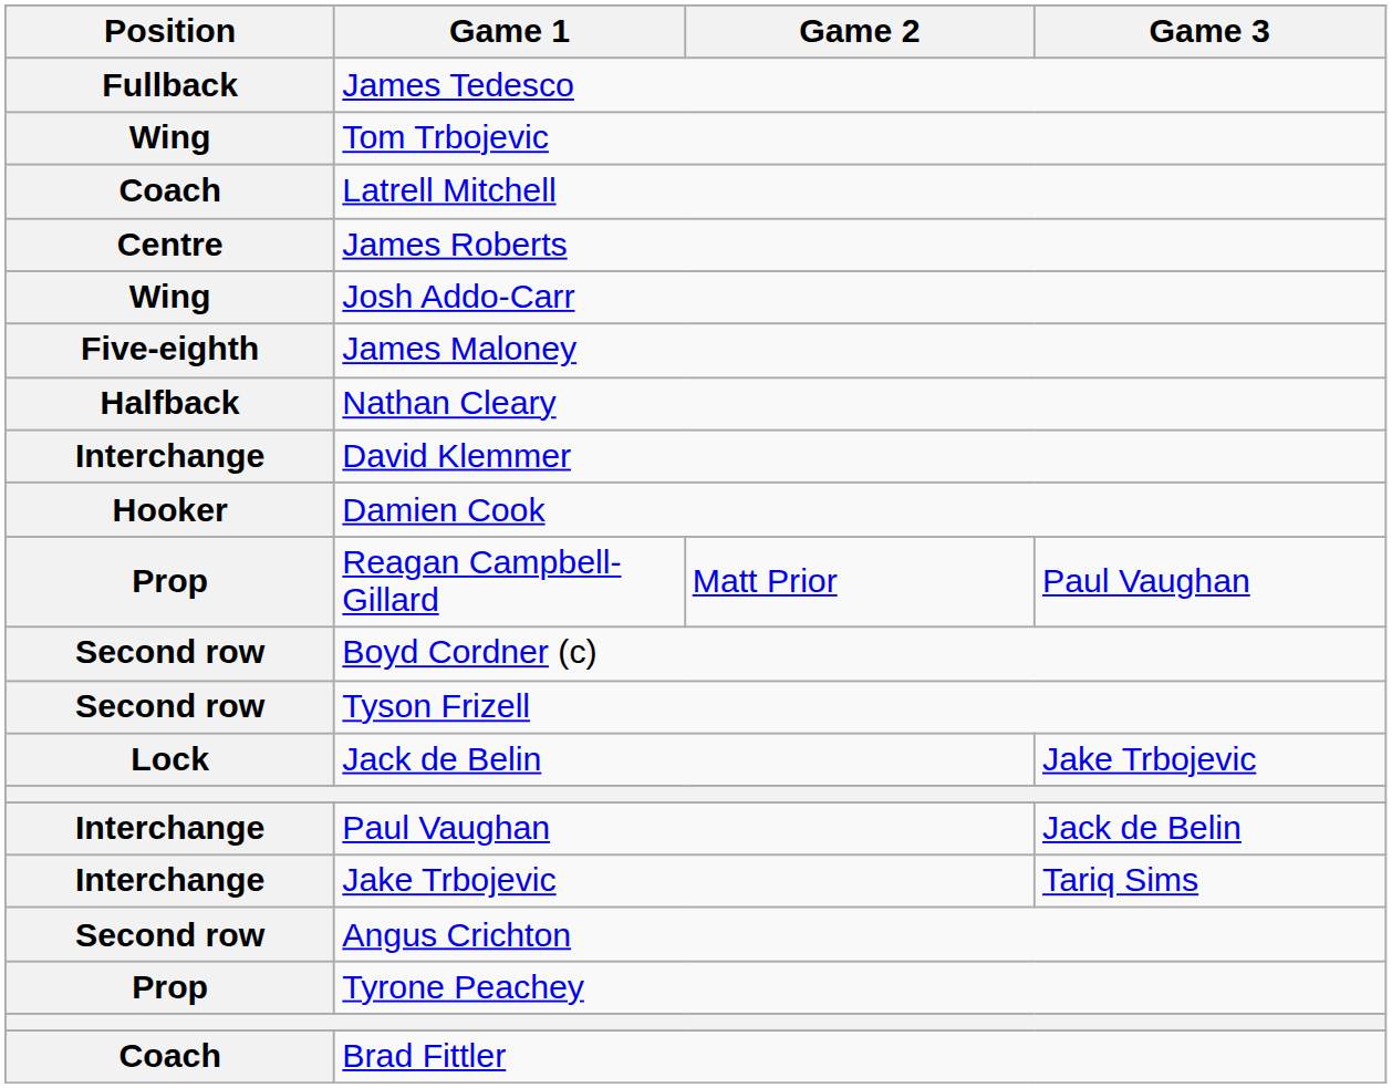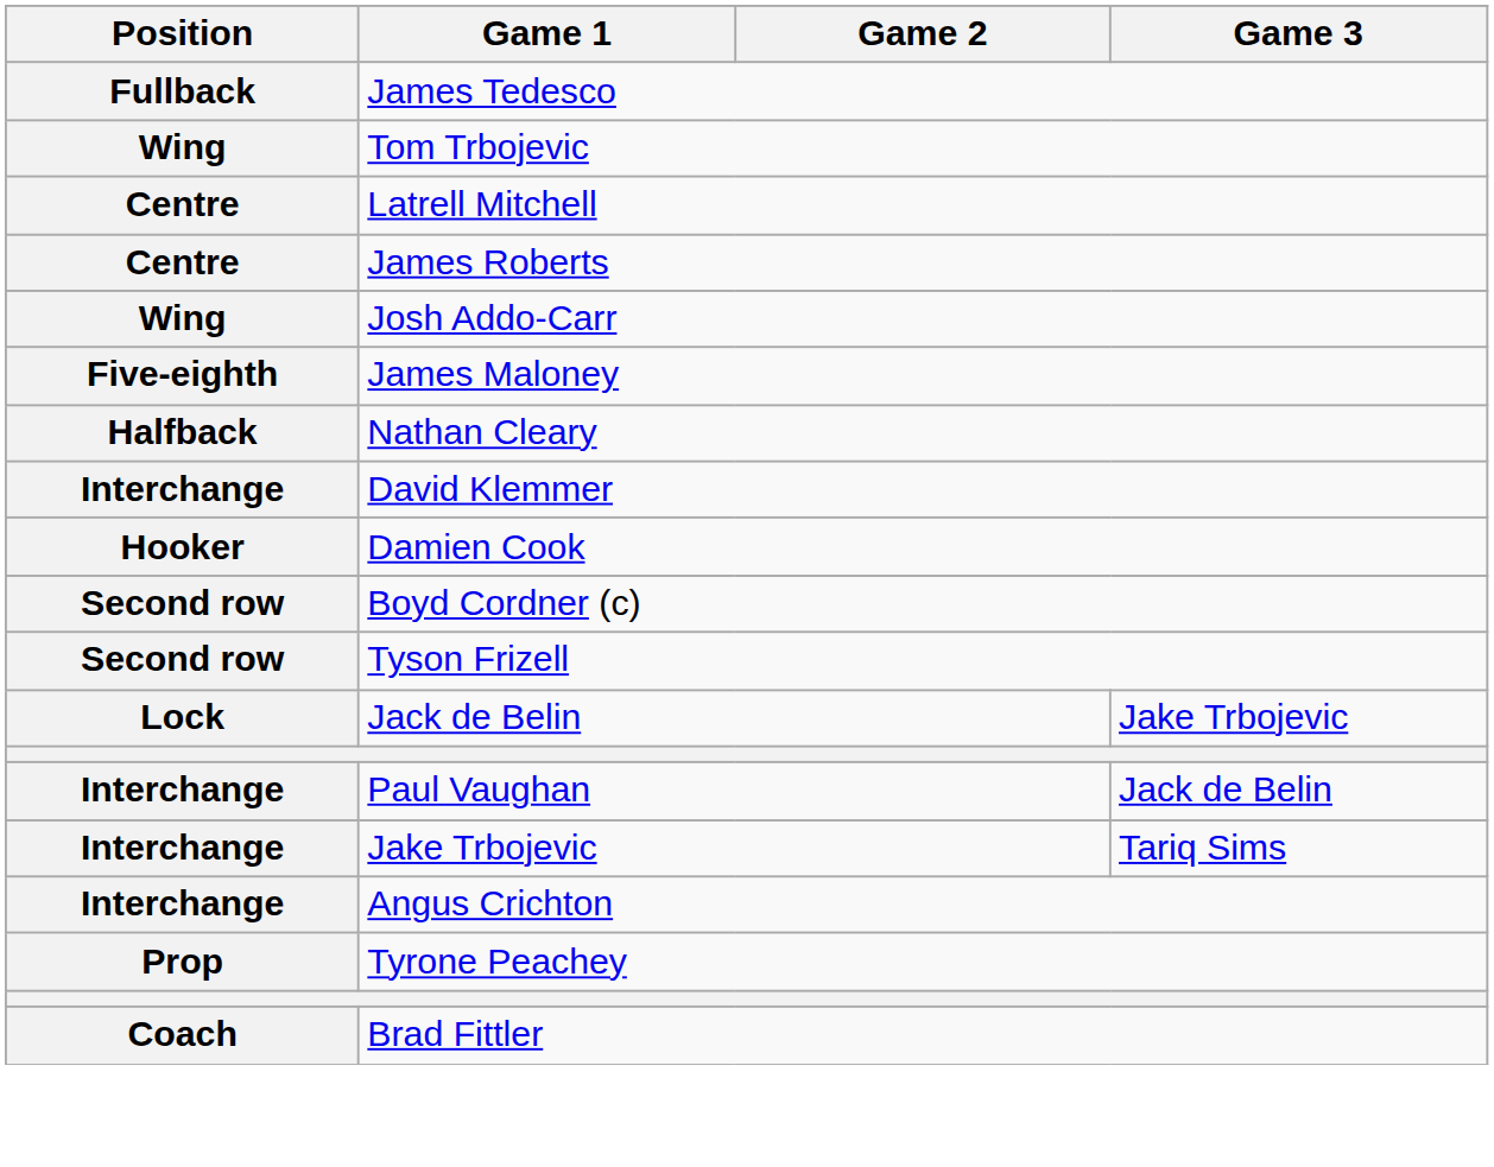Latrell Mitchell | Position: Coach -> Centre
- row: Prop | Reagan Campbell-Gillard | Matt Prior | Paul Vaughan
Angus Crichton | Position: Second row -> Interchange
